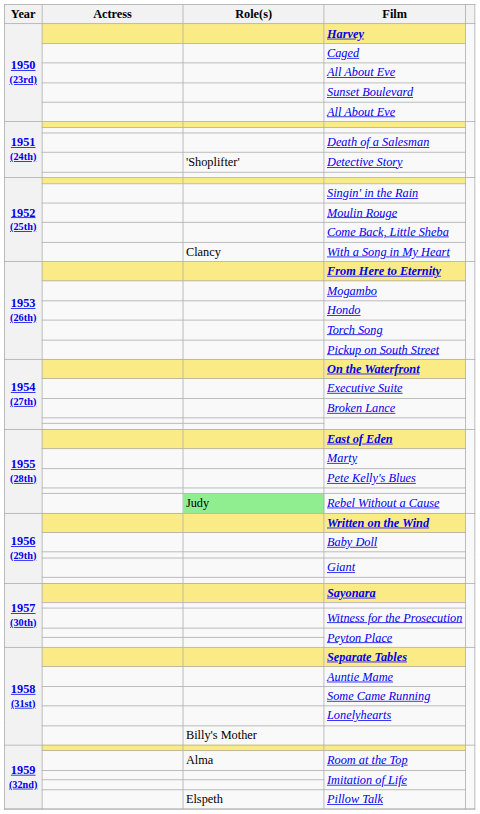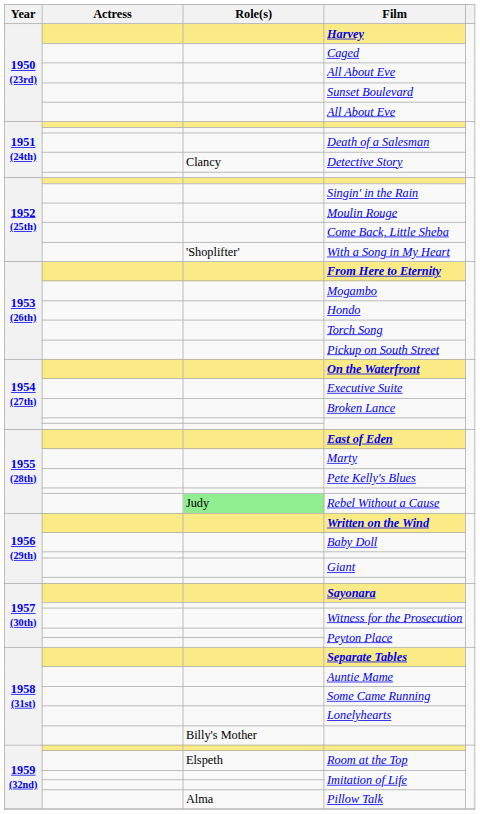Detective Story | Role(s): 'Shoplifter' -> Clancy
With a Song in My Heart | Role(s): Clancy -> 'Shoplifter'
Room at the Top | Role(s): Alma -> Elspeth
Pillow Talk | Role(s): Elspeth -> Alma
